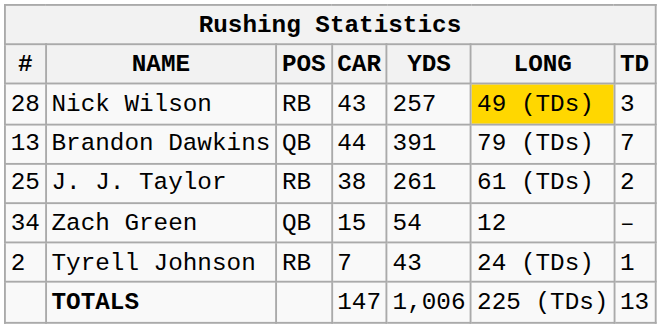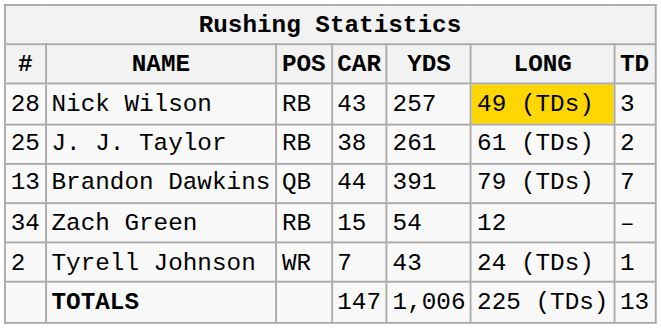rows swapped: Brandon Dawkins <-> J. J. Taylor
Zach Green | POS: QB -> RB
Tyrell Johnson | POS: RB -> WR
